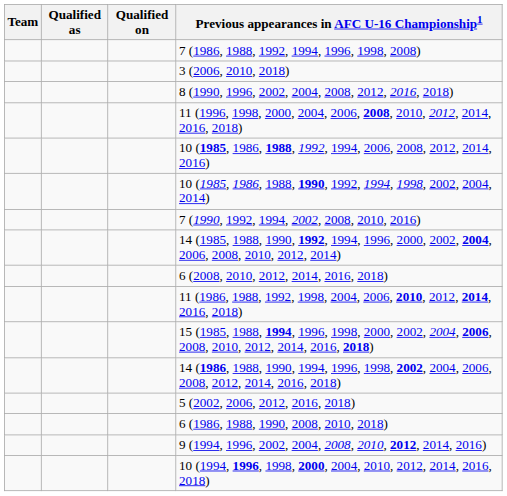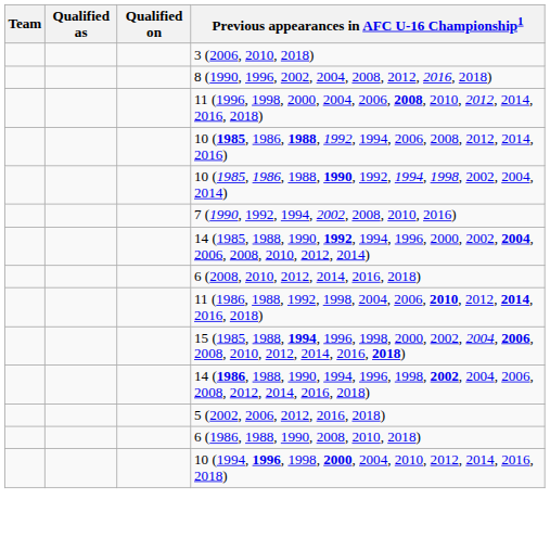- row: 7 (1986, 1988, 1992, 1994, 1996, 1998, 2008)
- row: 9 (1994, 1996, 2002, 2004, 2008, 2010, 2012, 2014, 2016)
